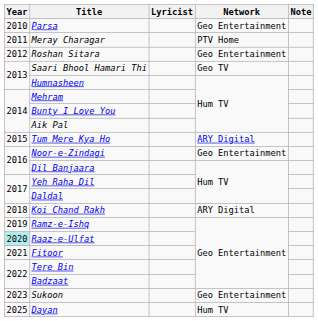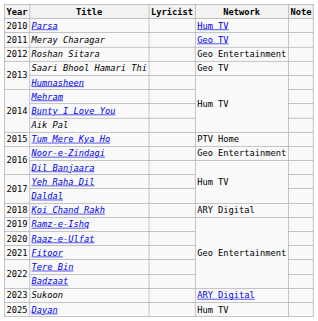Parsa | Network: Geo Entertainment -> Hum TV
Meray Charagar | Network: PTV Home -> Geo TV
Tum Mere Kya Ho | Network: ARY Digital -> PTV Home
Raaz-e-Ulfat | Year: paleturquoise background -> no background
Sukoon | Network: Geo Entertainment -> ARY Digital
